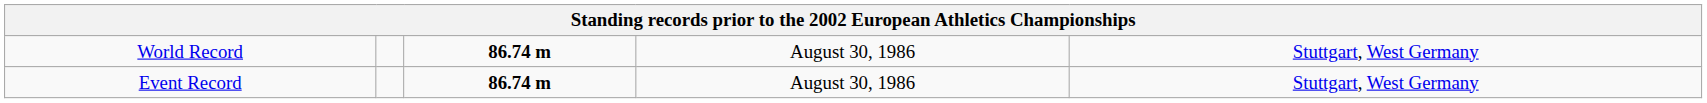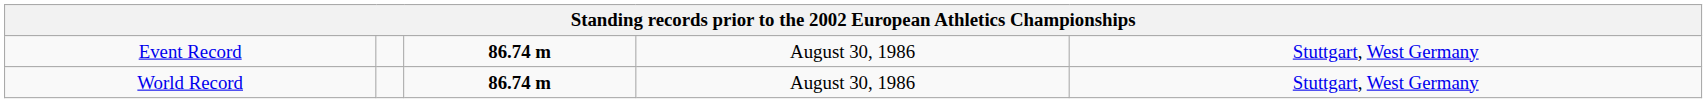rows swapped: World Record <-> Event Record
